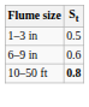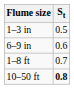+ row: 1–8 ft | 0.7
